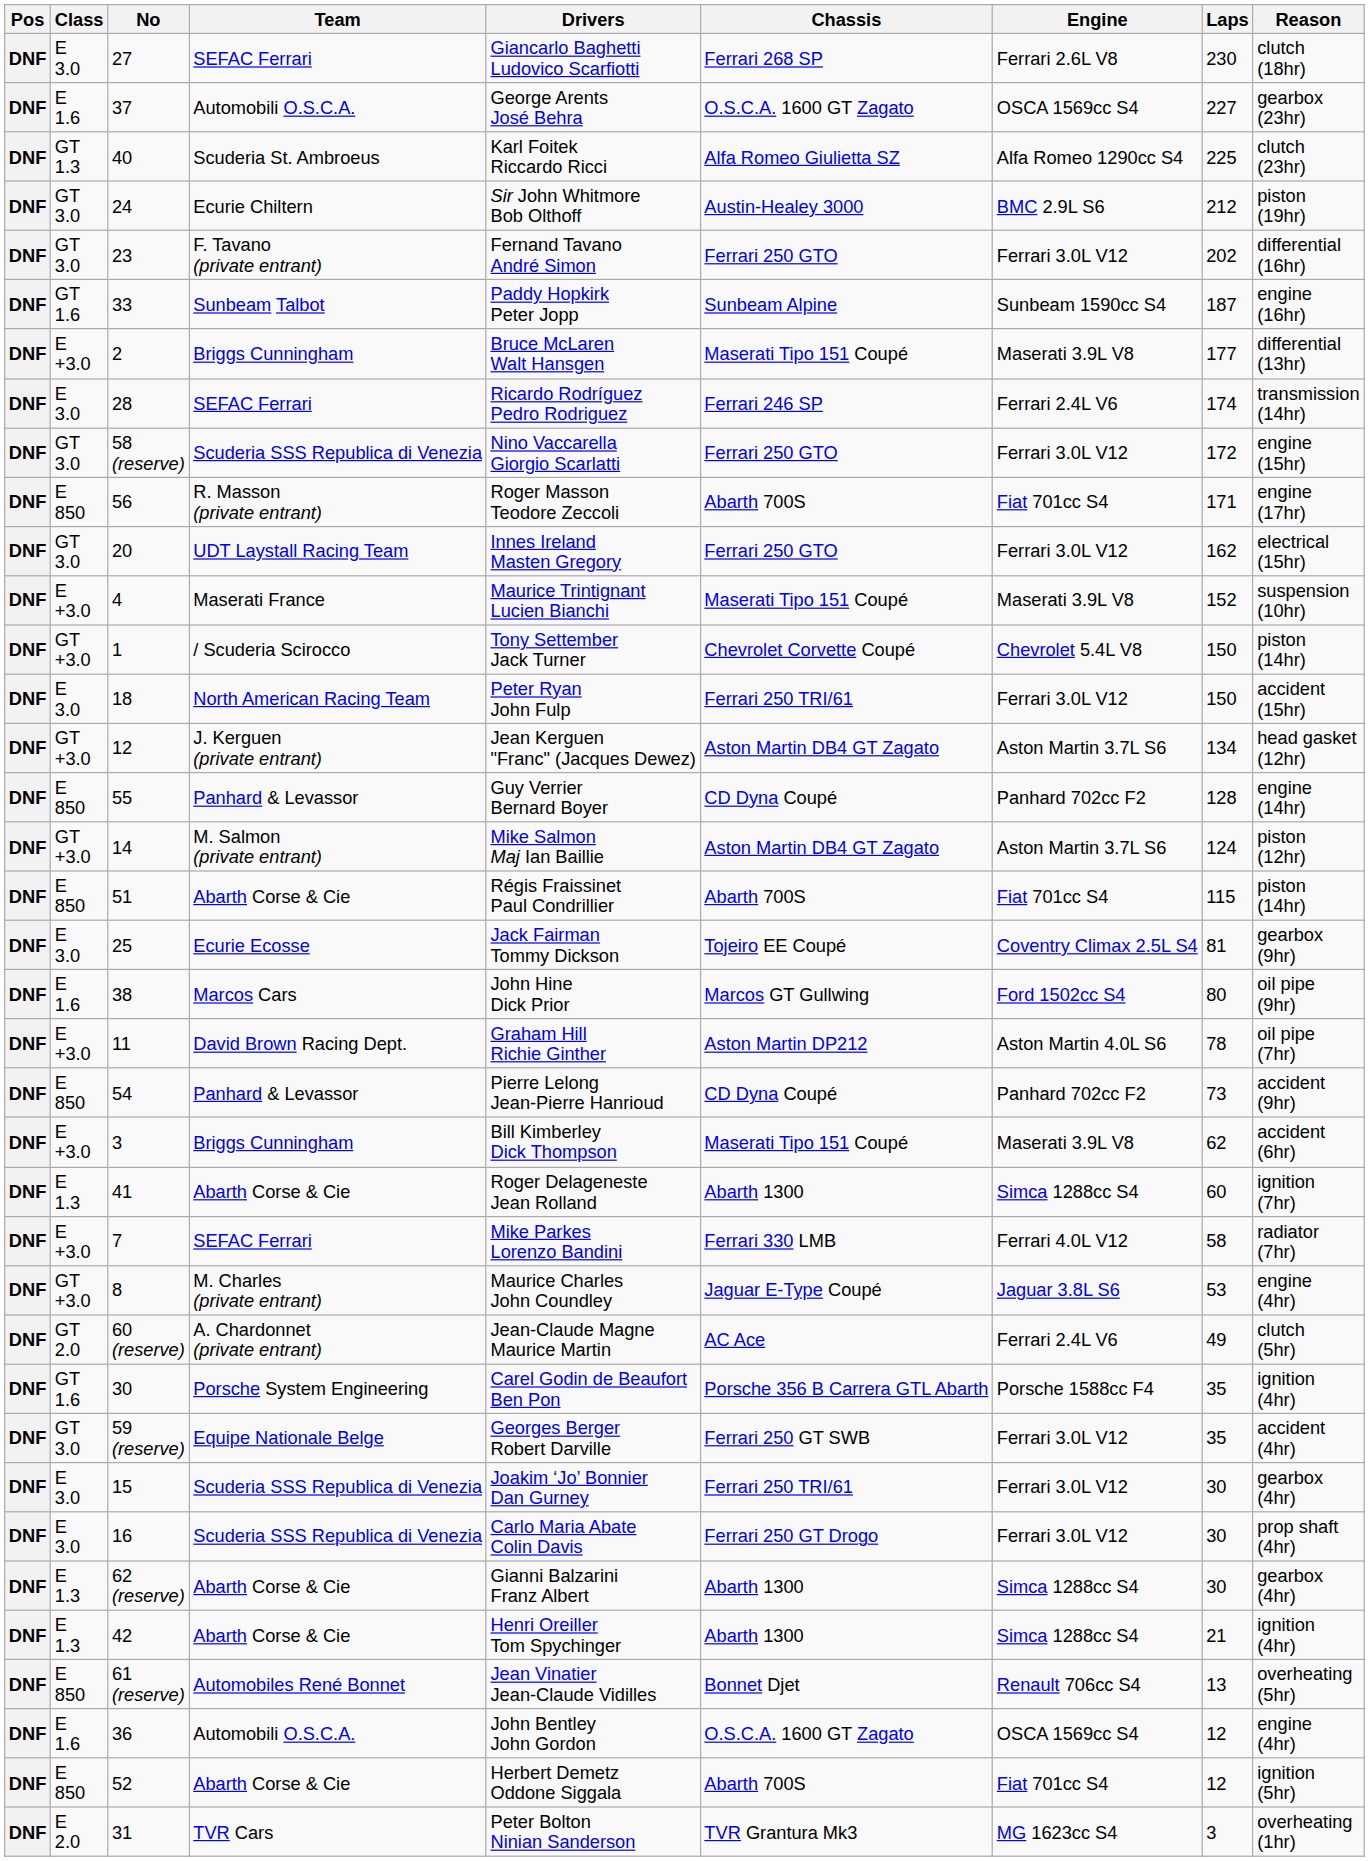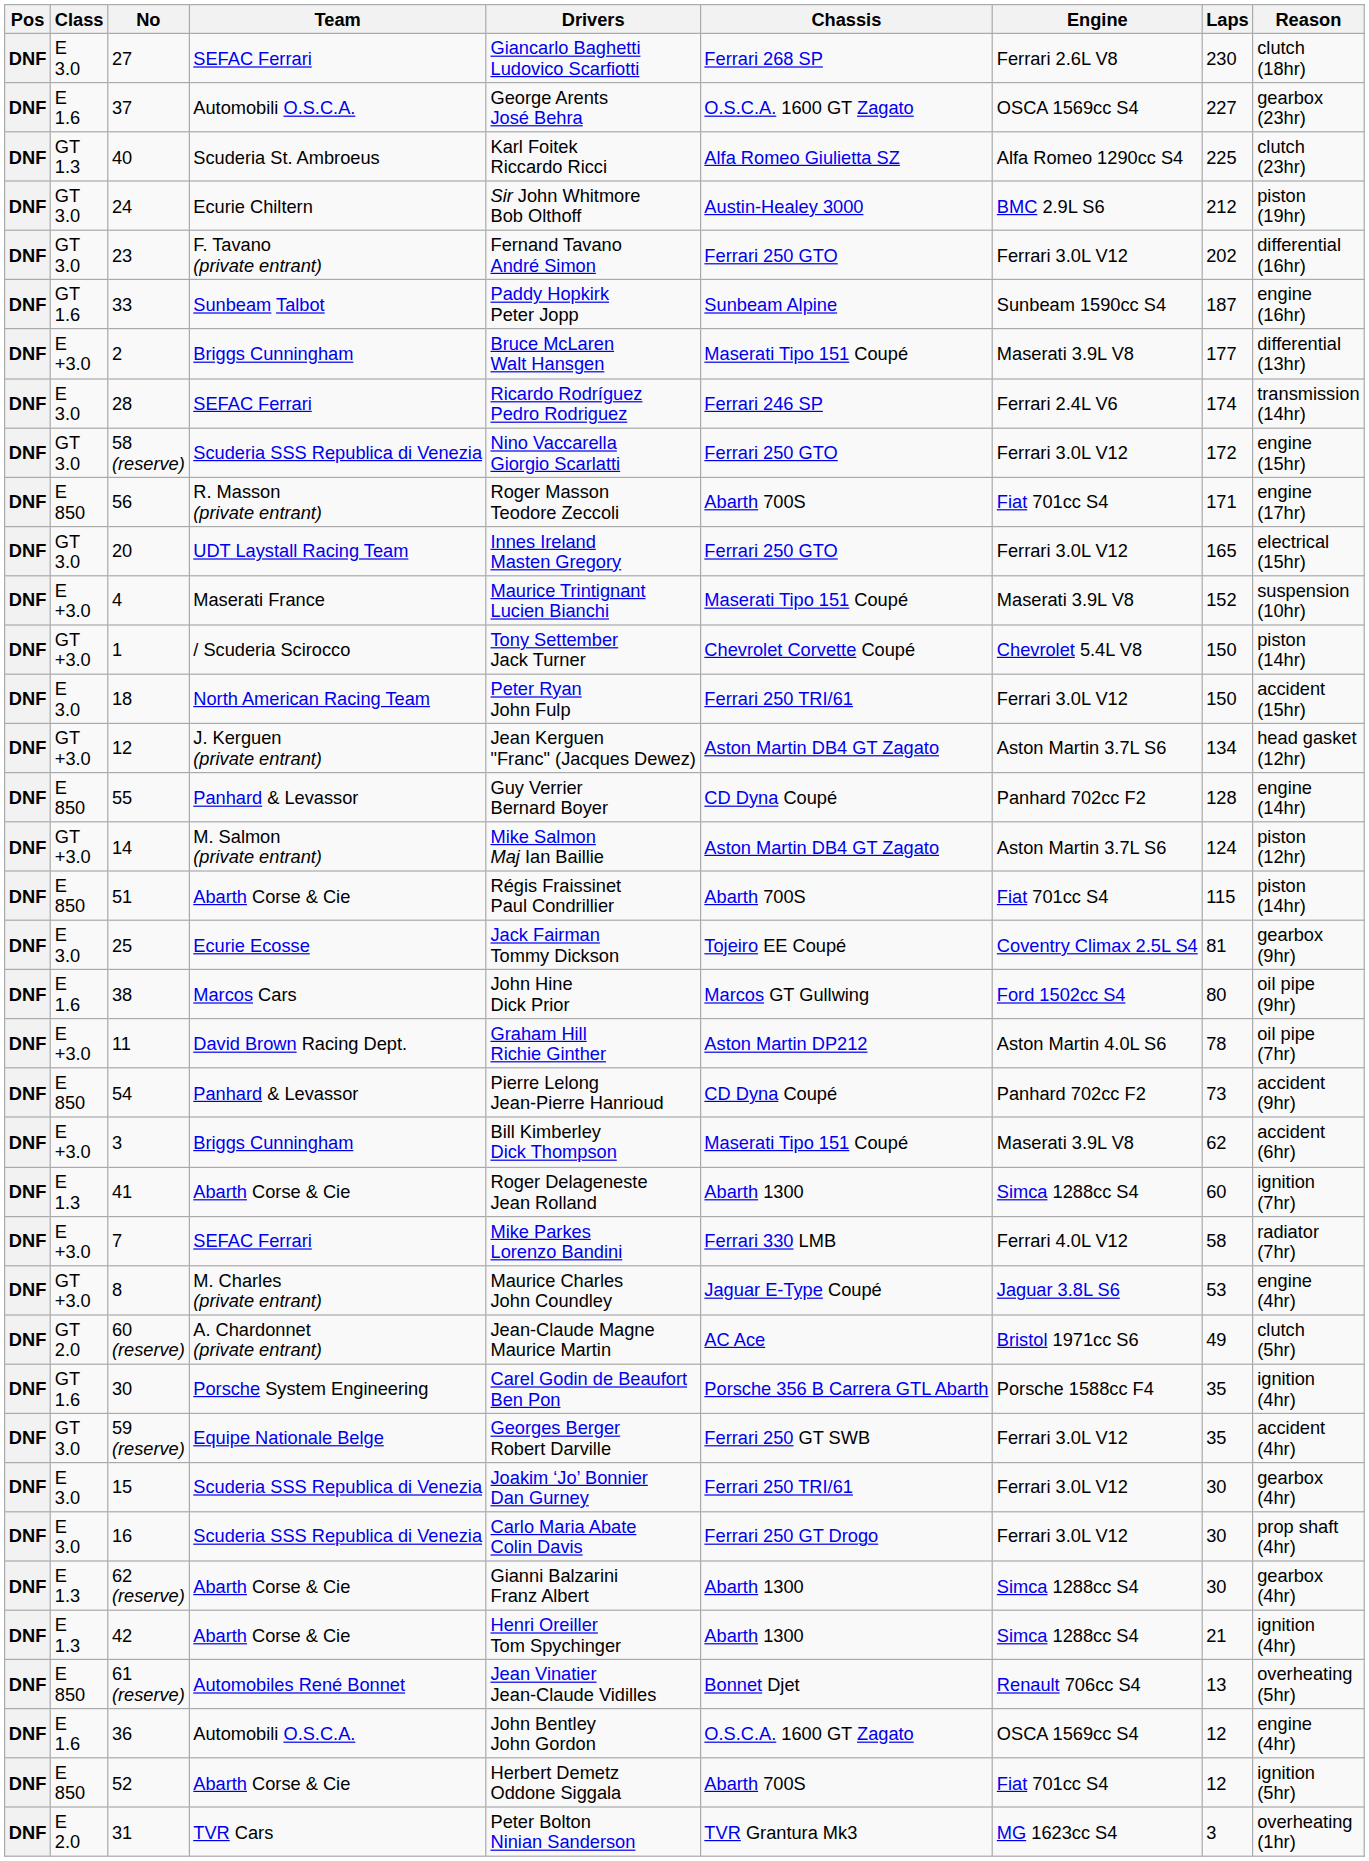20 | Laps: 162 -> 165
60 (reserve) | Engine: Ferrari 2.4L V6 -> Bristol 1971cc S6
